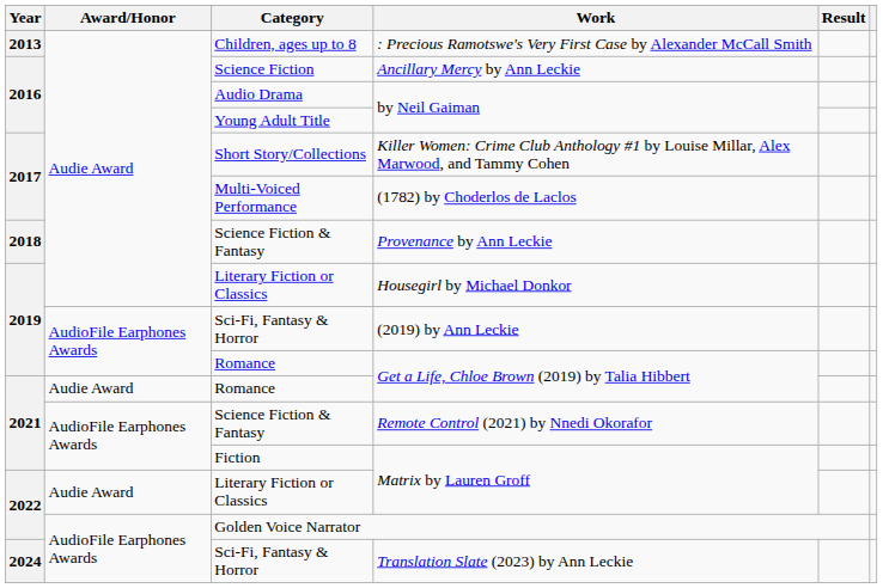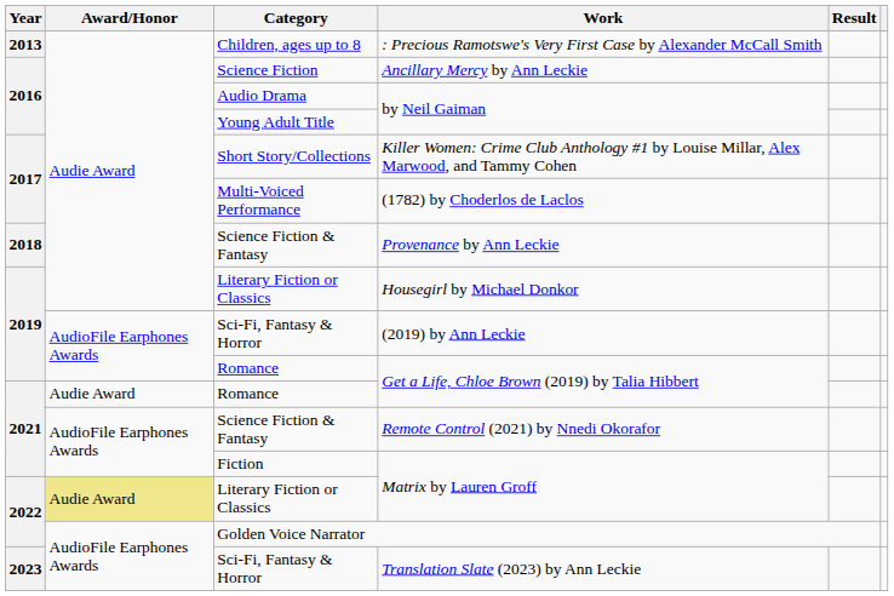Literary Fiction or Classics / Matrix by Lauren Groff | Award/Honor: no background -> khaki background
Translation Slate (2023) by Ann Leckie | Year: 2024 -> 2023
